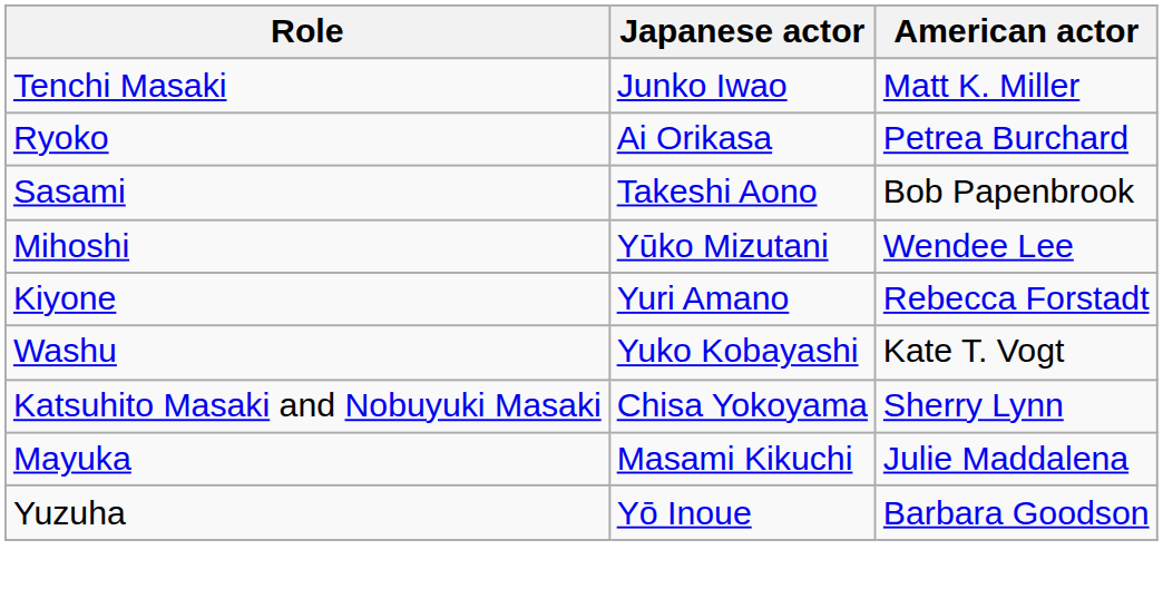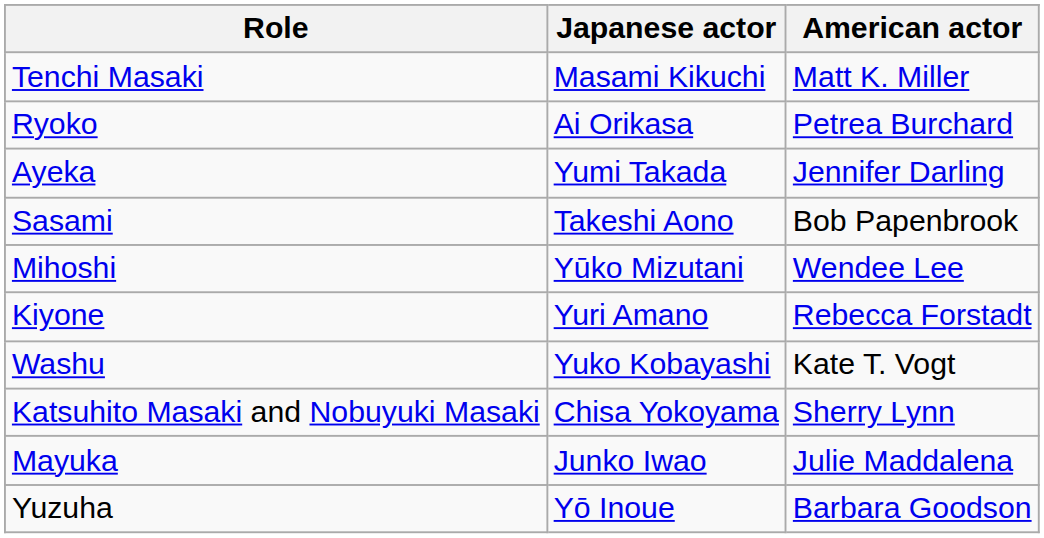Tenchi Masaki | Japanese actor: Junko Iwao -> Masami Kikuchi
+ row: Ayeka | Yumi Takada | Jennifer Darling
Mayuka | Japanese actor: Masami Kikuchi -> Junko Iwao
